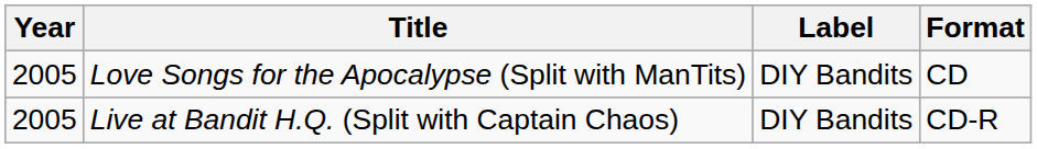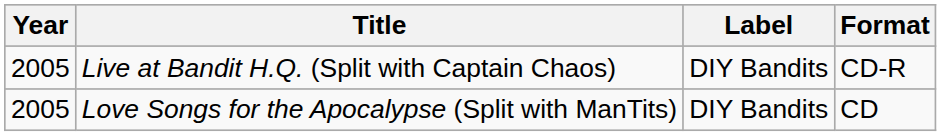rows swapped: Live at Bandit H.Q. (Split with Captain Chaos) <-> Love Songs for the Apocalypse (Split with ManTits)
